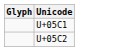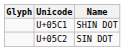+ column: Name | SHIN DOT | SIN DOT
